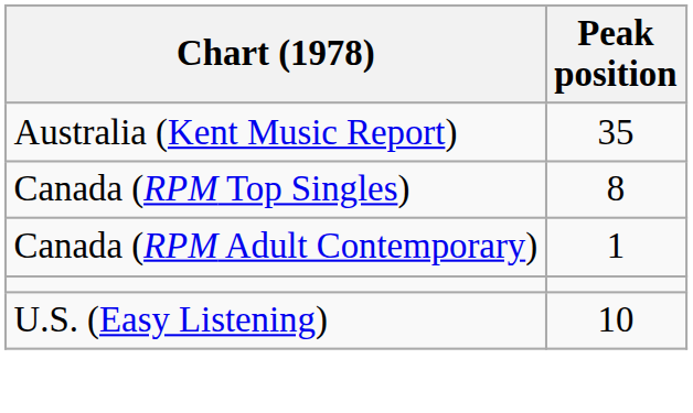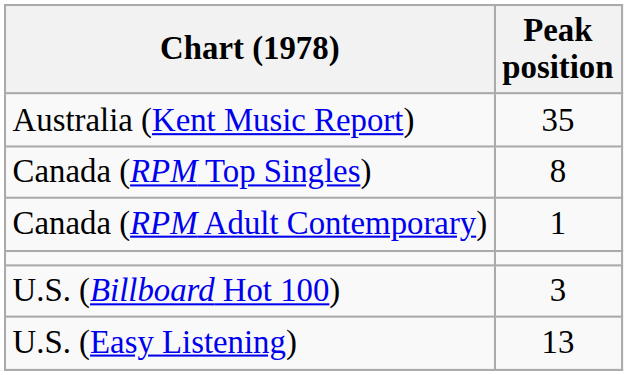+ row: U.S. (Billboard Hot 100) | 3
U.S. (Easy Listening) | Peak position: 10 -> 13
